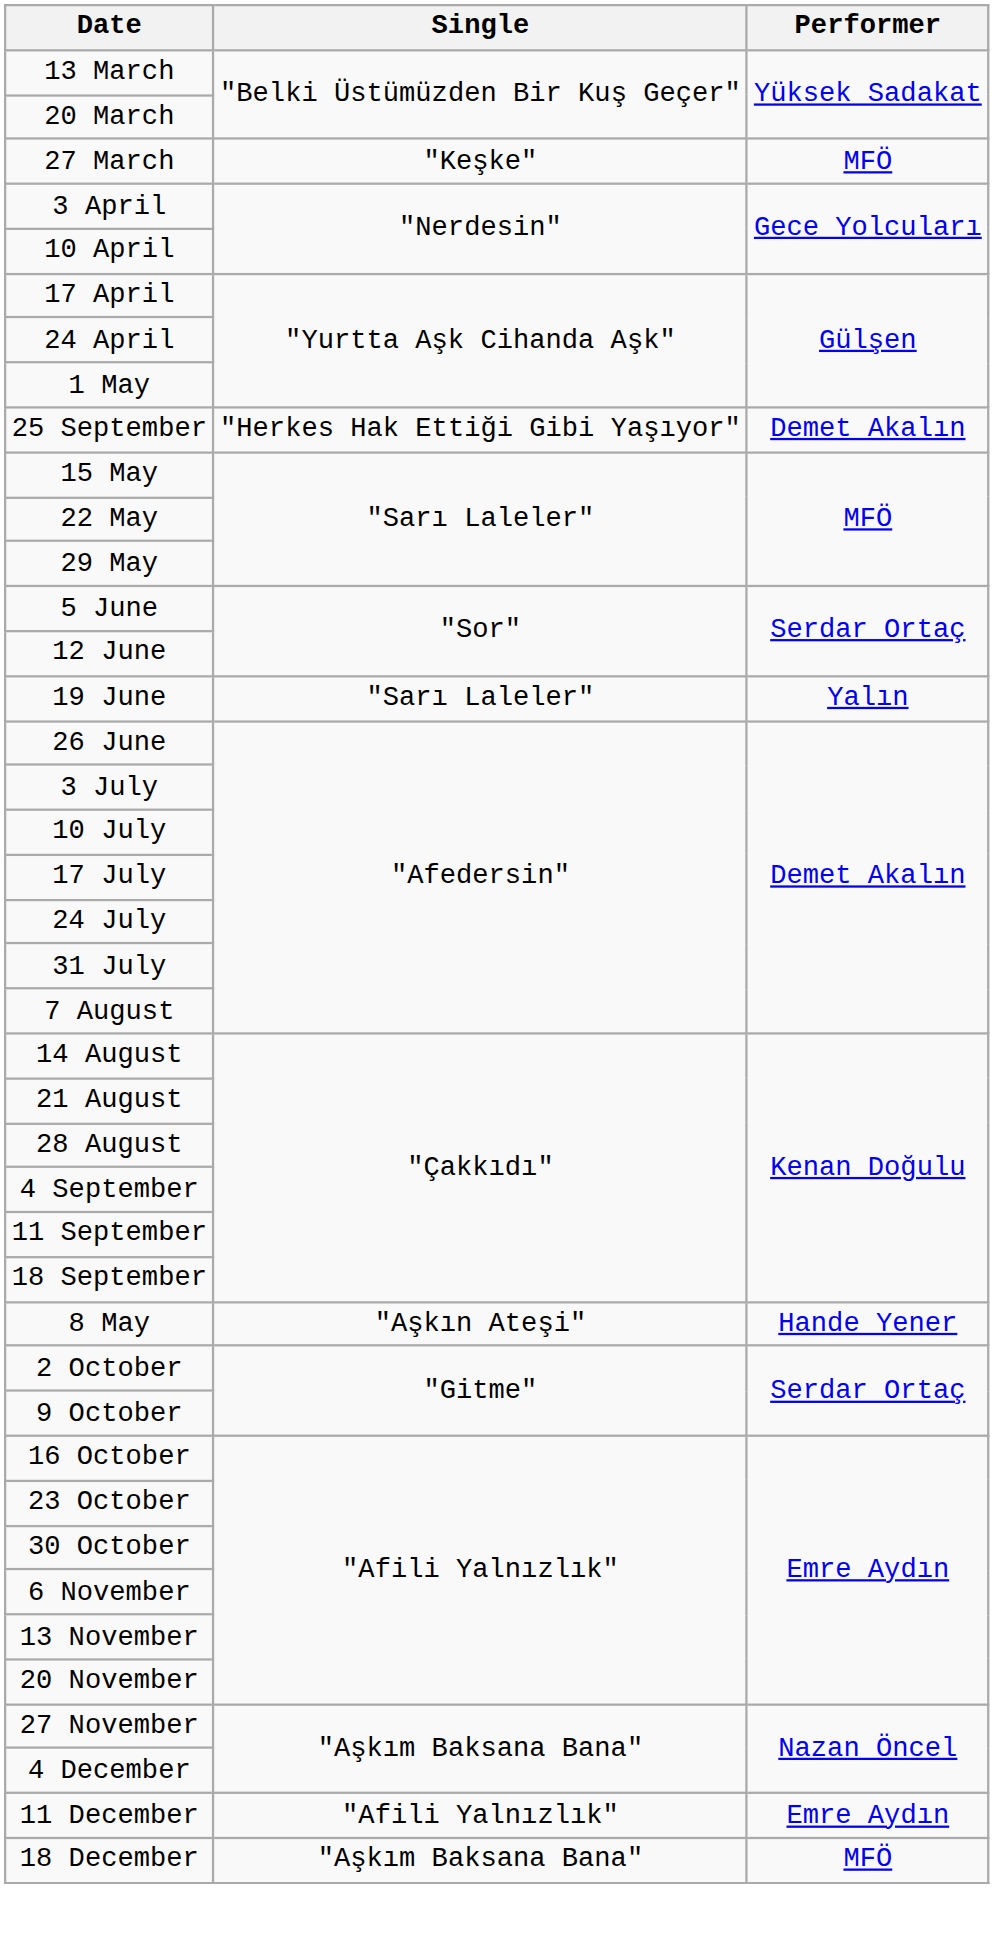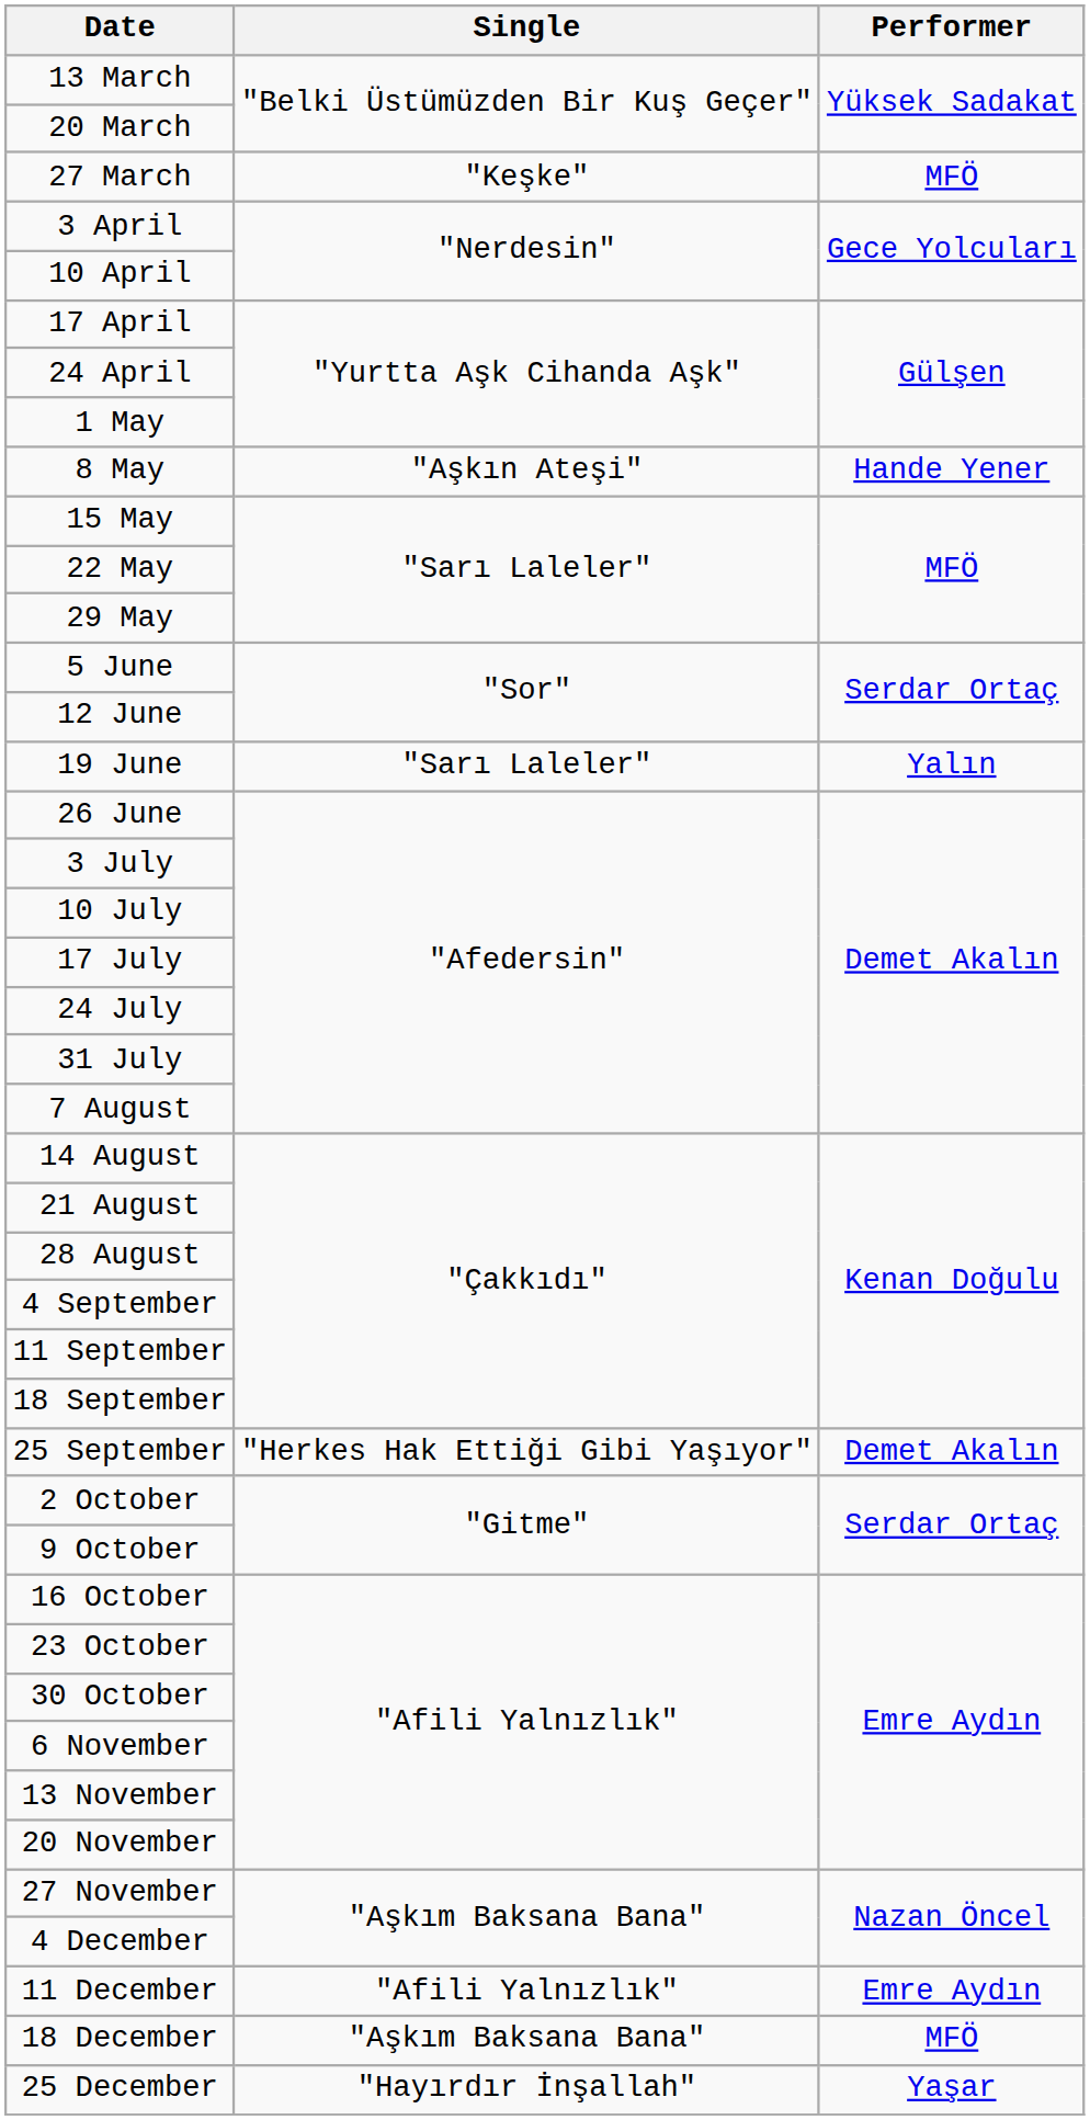rows swapped: 8 May <-> 25 September
+ row: 25 December | "Hayırdır İnşallah" | Yaşar
